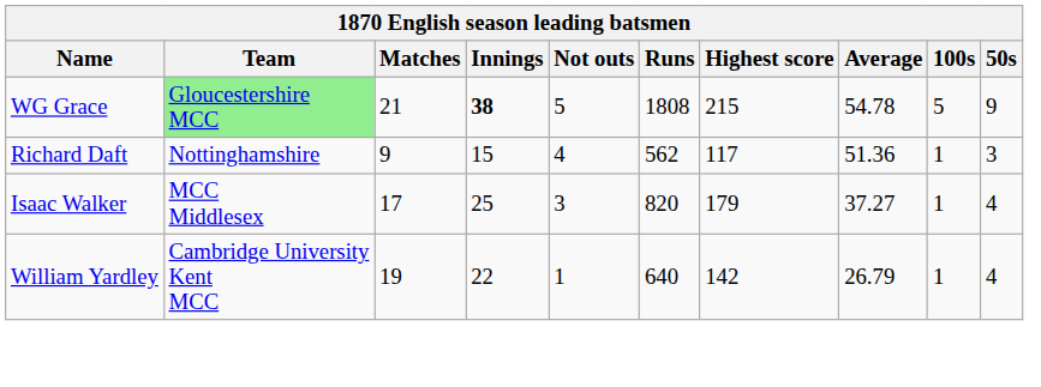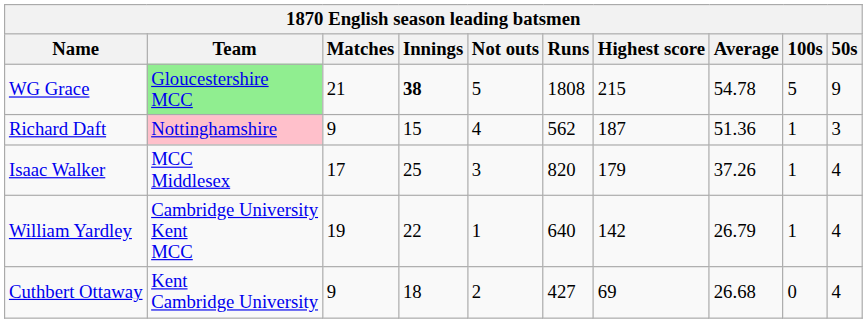Richard Daft | Team: no background -> pink background
Richard Daft | Highest score: 117 -> 187
Isaac Walker | Average: 37.27 -> 37.26
+ row: Cuthbert Ottaway | Kent Cambridge University | 9 | 18 | 2 | 427 | 69 | 26.68 | 0 | 4
